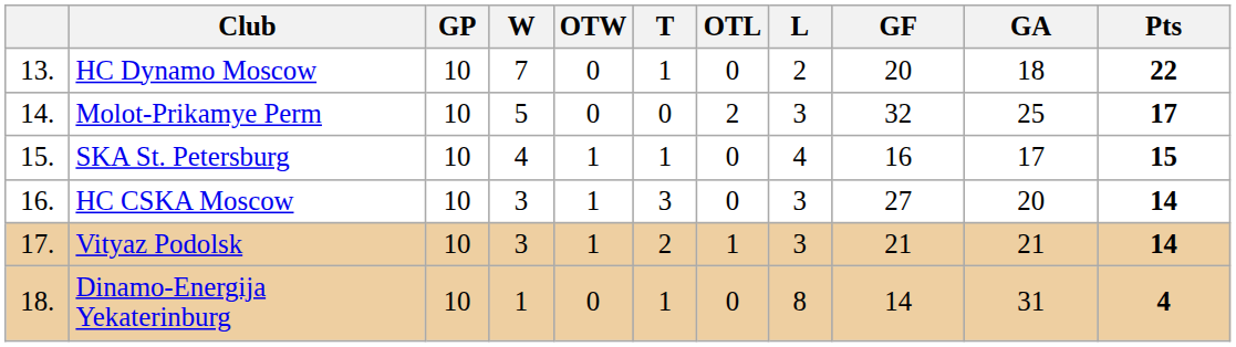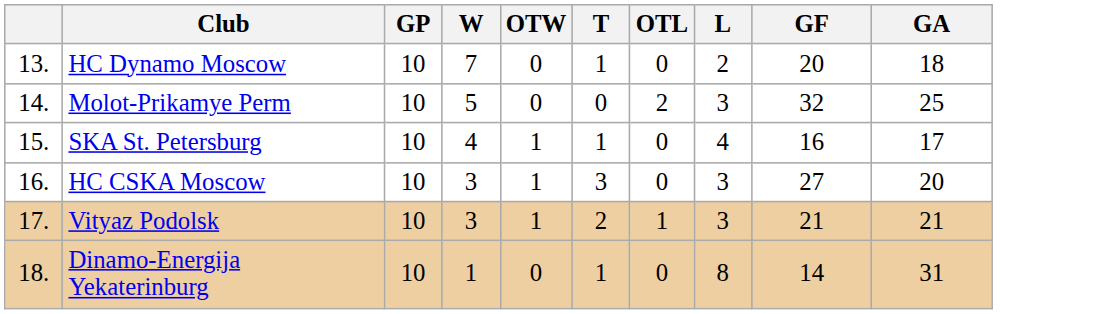- column: Pts | 22 | 17 | 15 | 14 | 14 | 4
